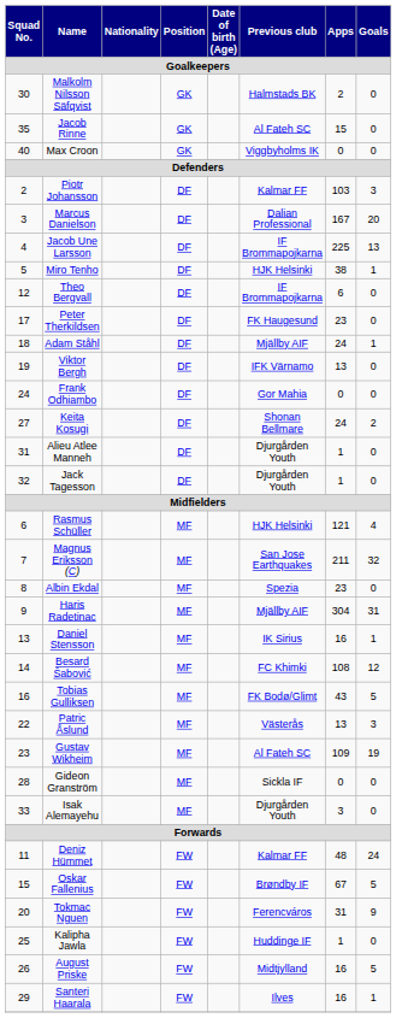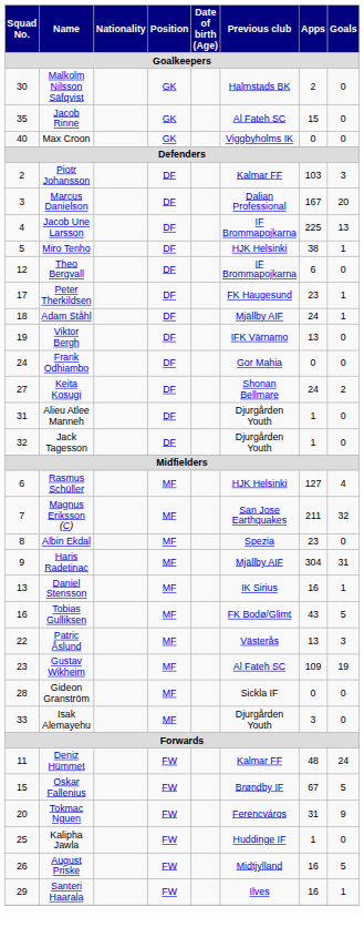Peter Therkildsen | Goals: 0 -> 1
Rasmus Schüller | Apps: 121 -> 127
- row: 14 | Besard Šabović | MF | FC Khimki | 108 | 12
